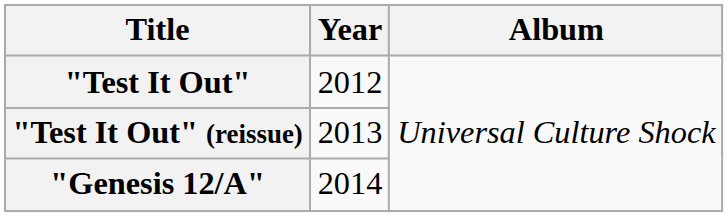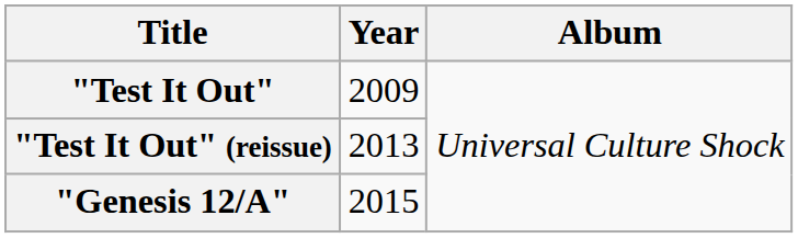"Test It Out" | Year: 2012 -> 2009
"Genesis 12/A" | Year: 2014 -> 2015
